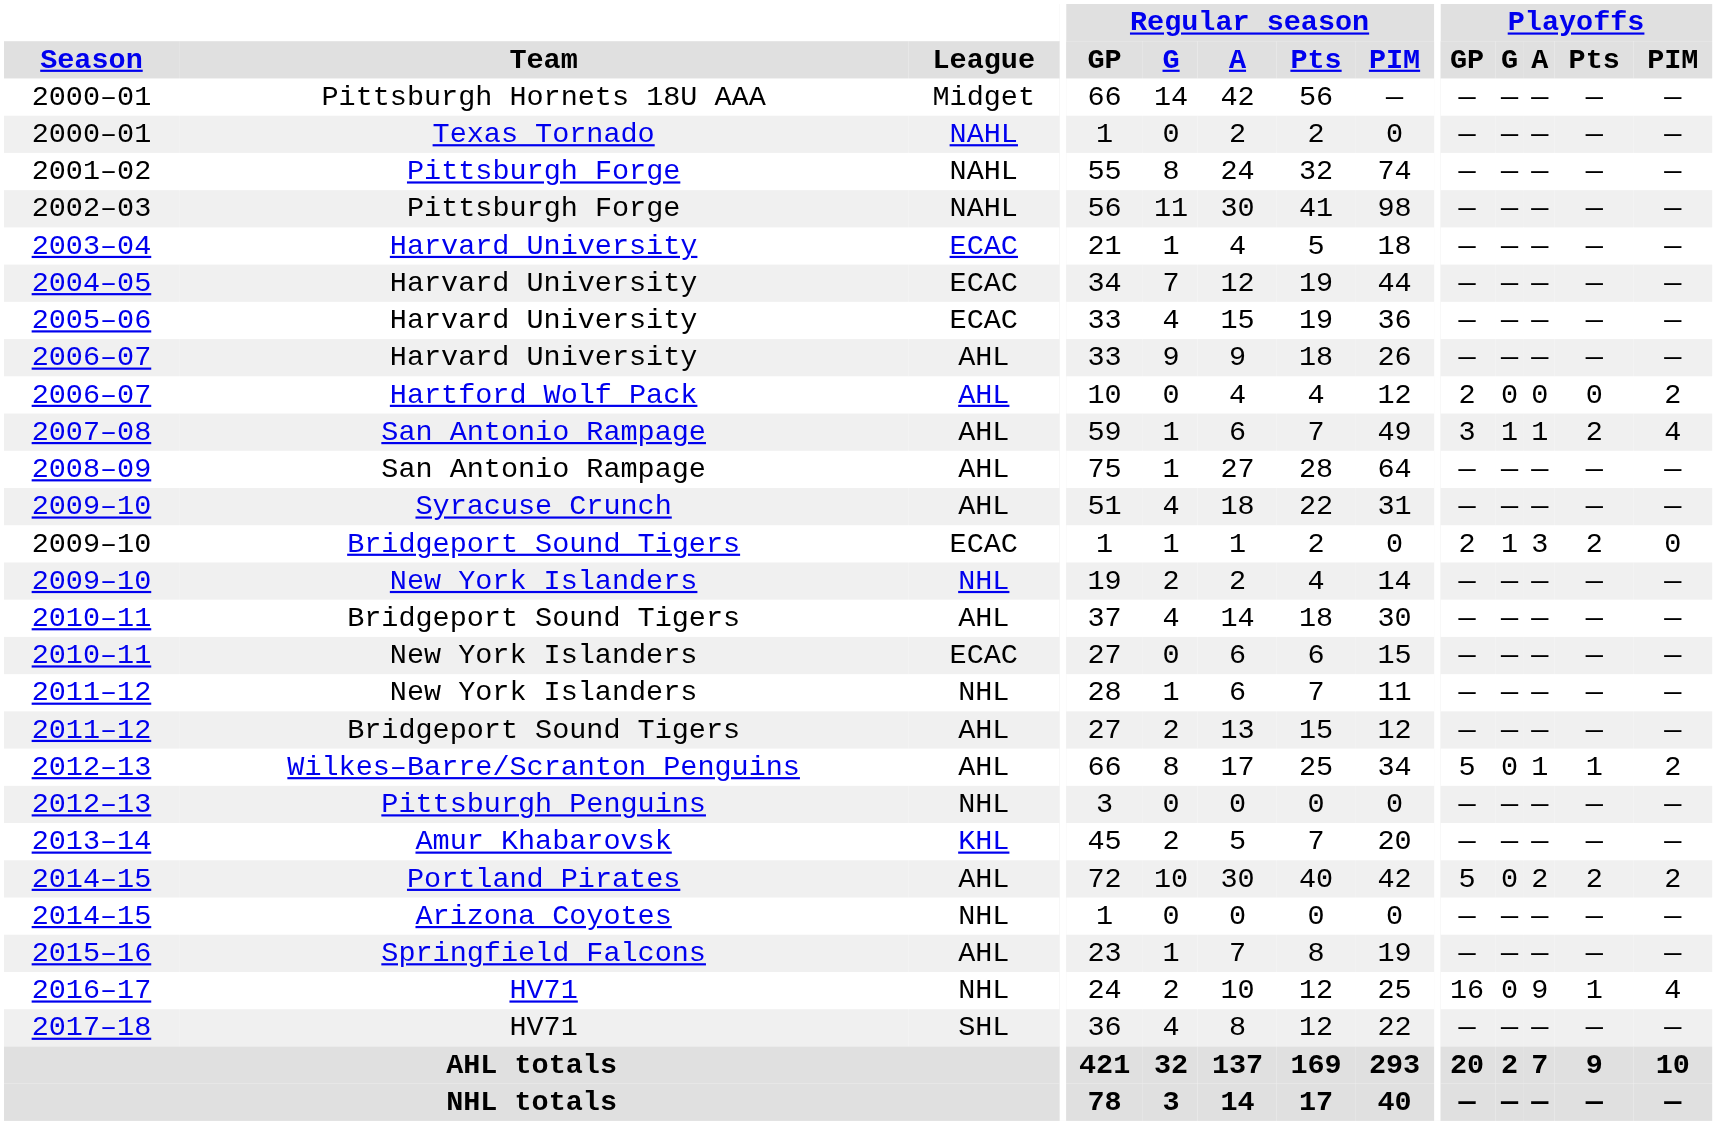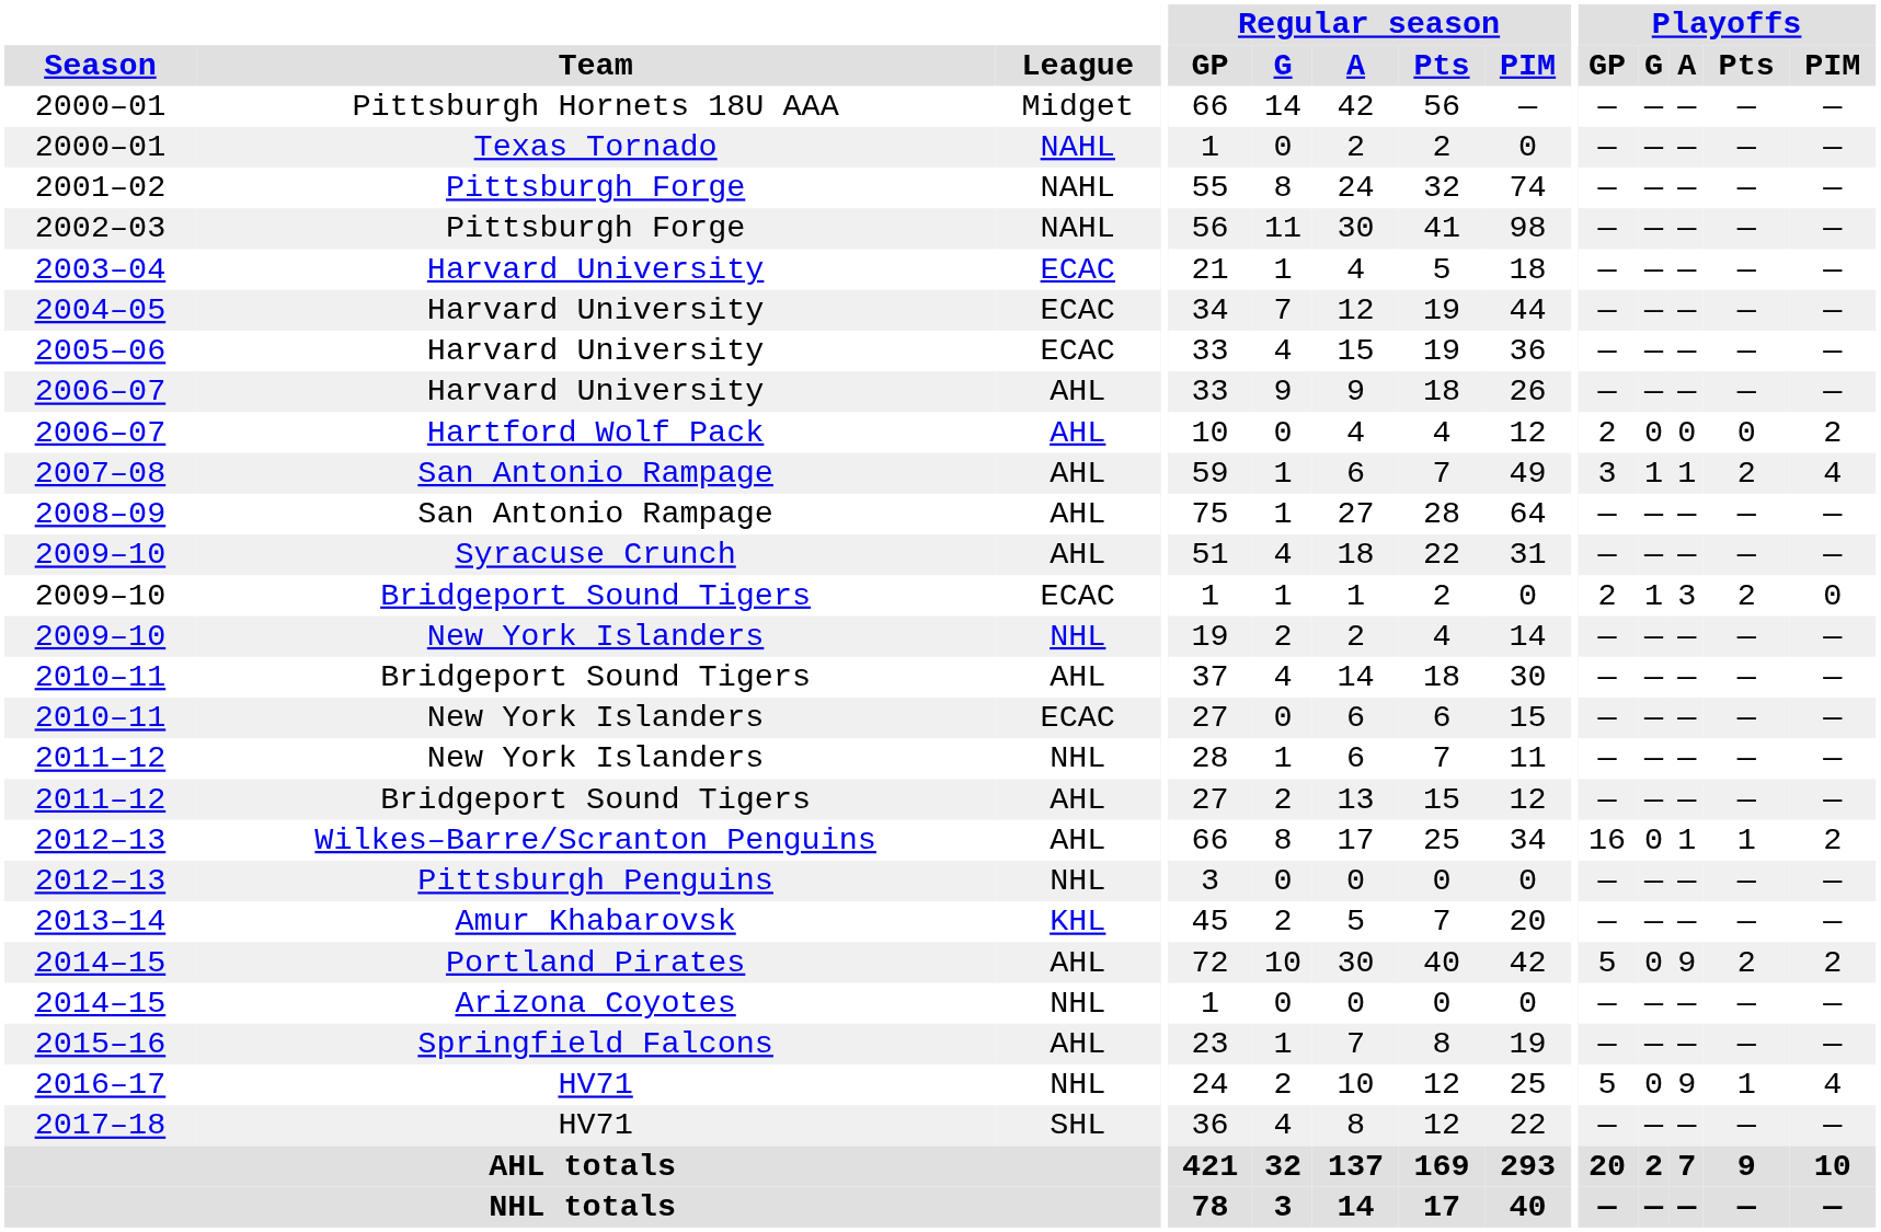2012–13 / Wilkes–Barre/Scranton Penguins | Playoffs / GP: 5 -> 16
2014–15 / Portland Pirates | Playoffs / A: 2 -> 9
2016–17 | Playoffs / GP: 16 -> 5
